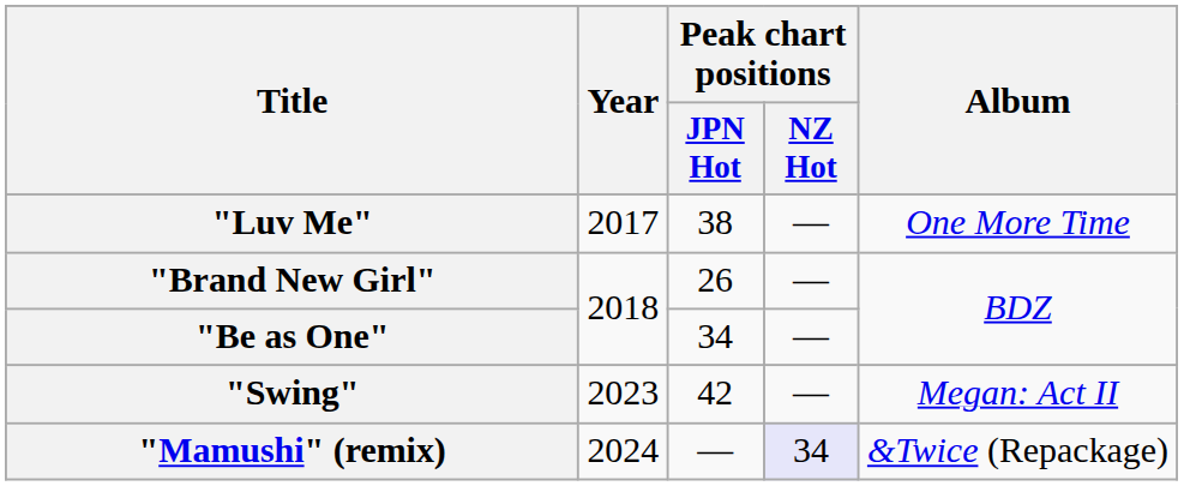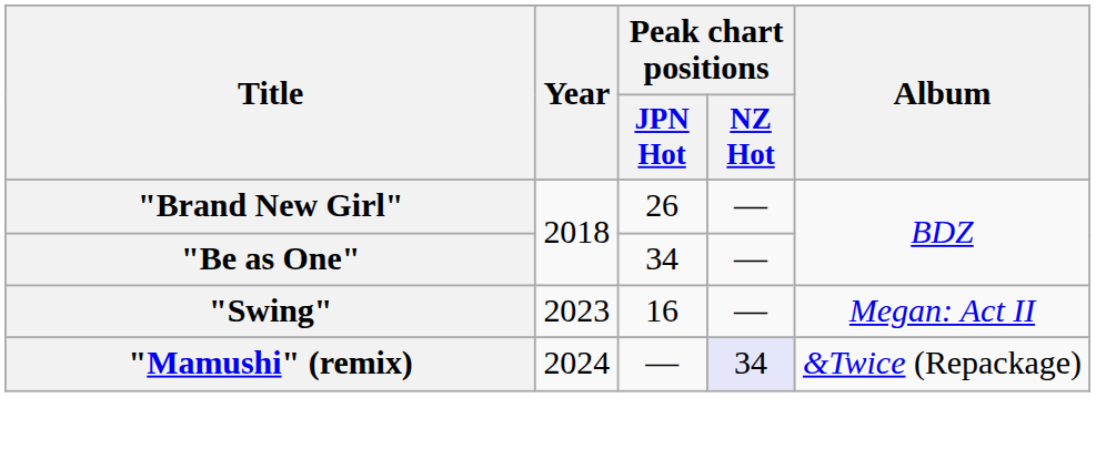- row: "Luv Me" | 2017 | 38 | — | One More Time
"Swing" | Peak chart positions / JPN Hot: 42 -> 16
